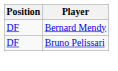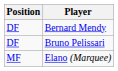+ row: MF | Elano (Marquee)
